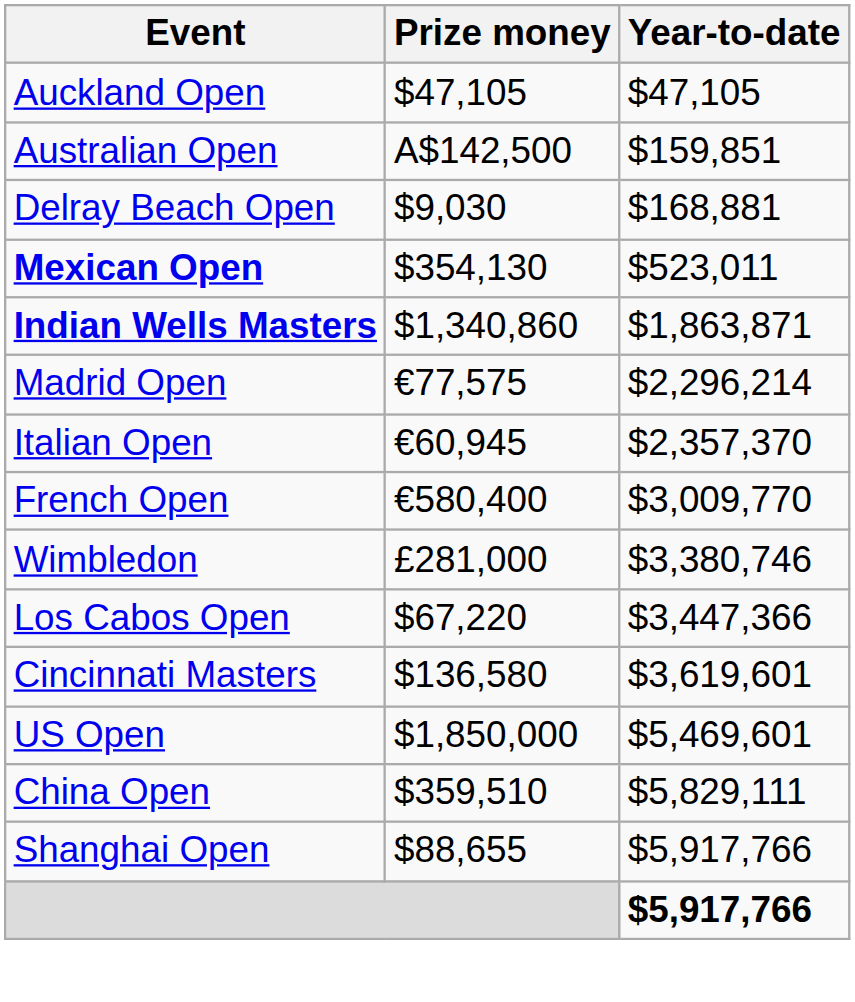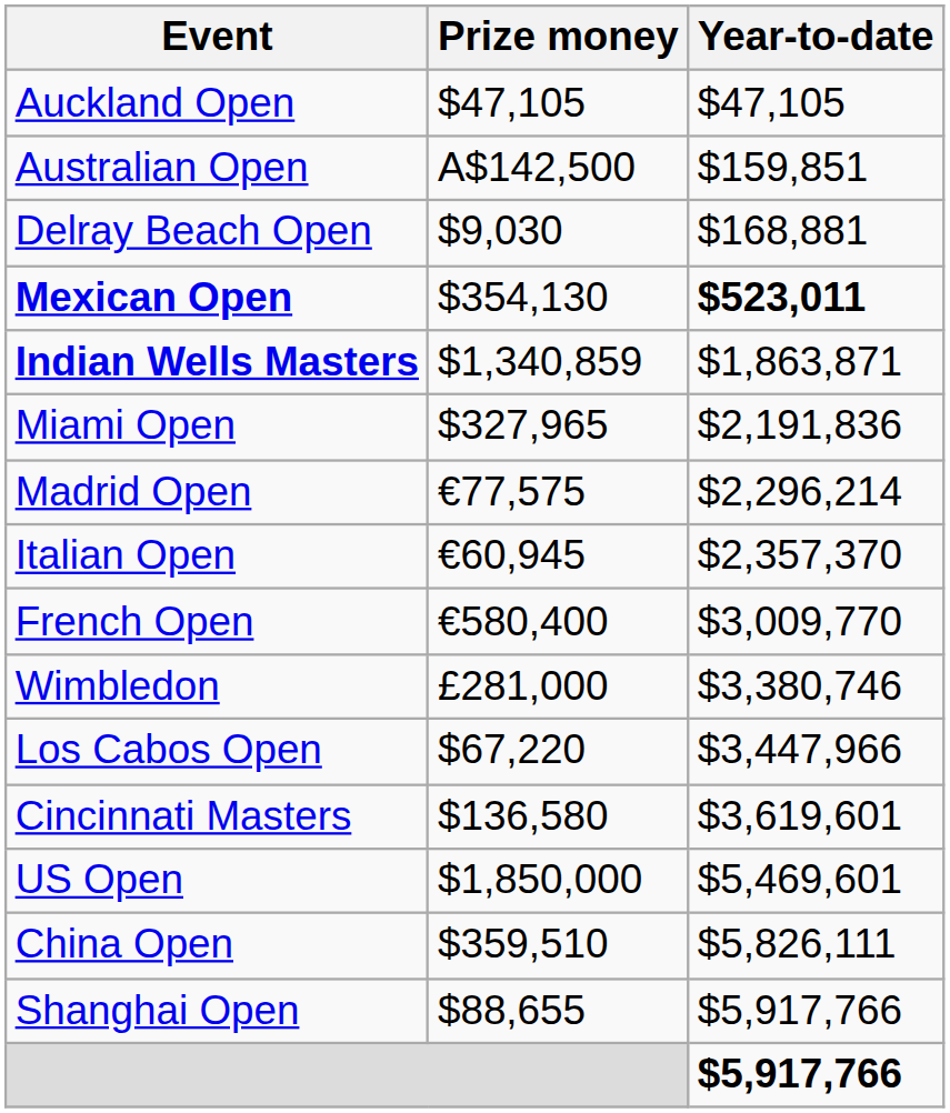Mexican Open | Year-to-date: normal -> bold
Indian Wells Masters | Prize money: $1,340,860 -> $1,340,859
+ row: Miami Open | $327,965 | $2,191,836
Los Cabos Open | Year-to-date: $3,447,366 -> $3,447,966
China Open | Year-to-date: $5,829,111 -> $5,826,111
